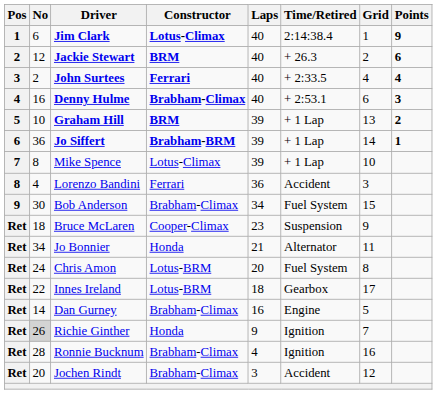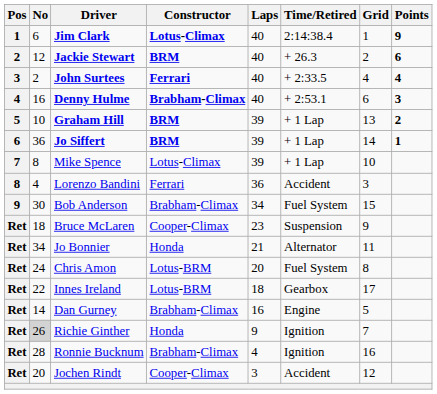Jo Siffert | Constructor: Brabham-BRM -> BRM
Jochen Rindt | Constructor: Brabham-Climax -> Cooper-Climax
